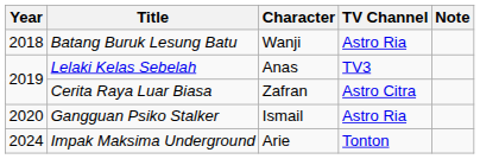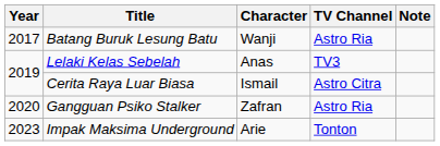Batang Buruk Lesung Batu | Year: 2018 -> 2017
Cerita Raya Luar Biasa | Character: Zafran -> Ismail
Gangguan Psiko Stalker | Character: Ismail -> Zafran
Impak Maksima Underground | Year: 2024 -> 2023
